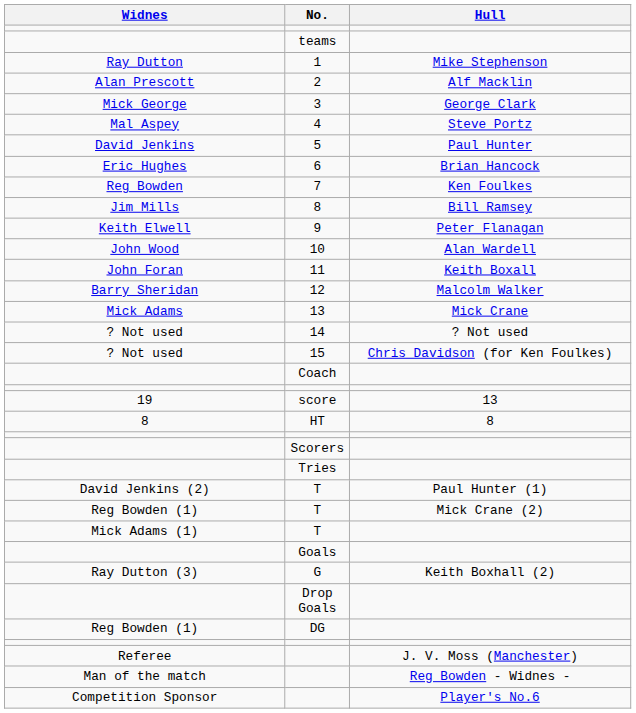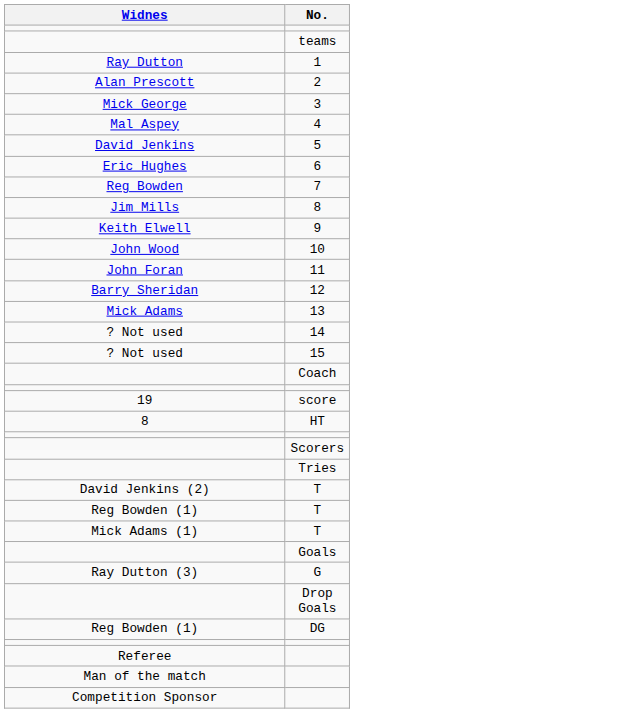- column: Hull | Mike Stephenson | Alf Macklin | George Clark | Steve Portz | Paul Hunter | Brian Hancock | Ken Foulkes | Bill Ramsey | Peter Flanagan | Alan Wardell | Keith Boxall | Malcolm Walker | Mick Crane | ? Not used | Chris Davidson (for Ken Foulkes) | 13 | 8 | Paul Hunter (1) | Mick Crane (2) | Keith Boxhall (2) | J. V. Moss (Manchester) | Reg Bowden - Widnes - | Player's No.6
